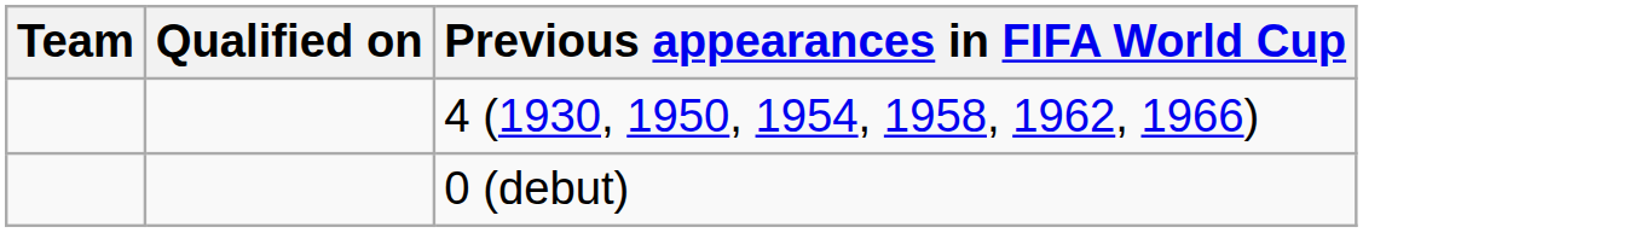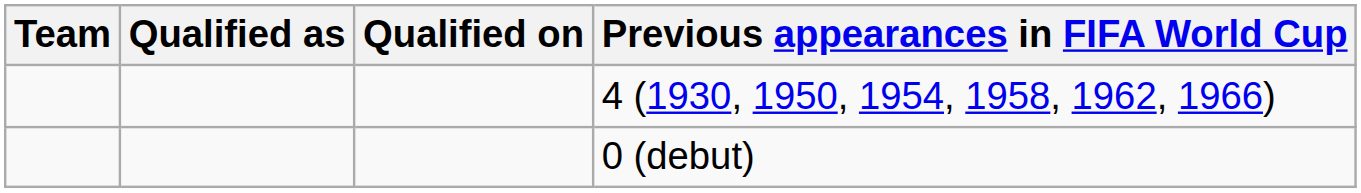+ column: Qualified as
